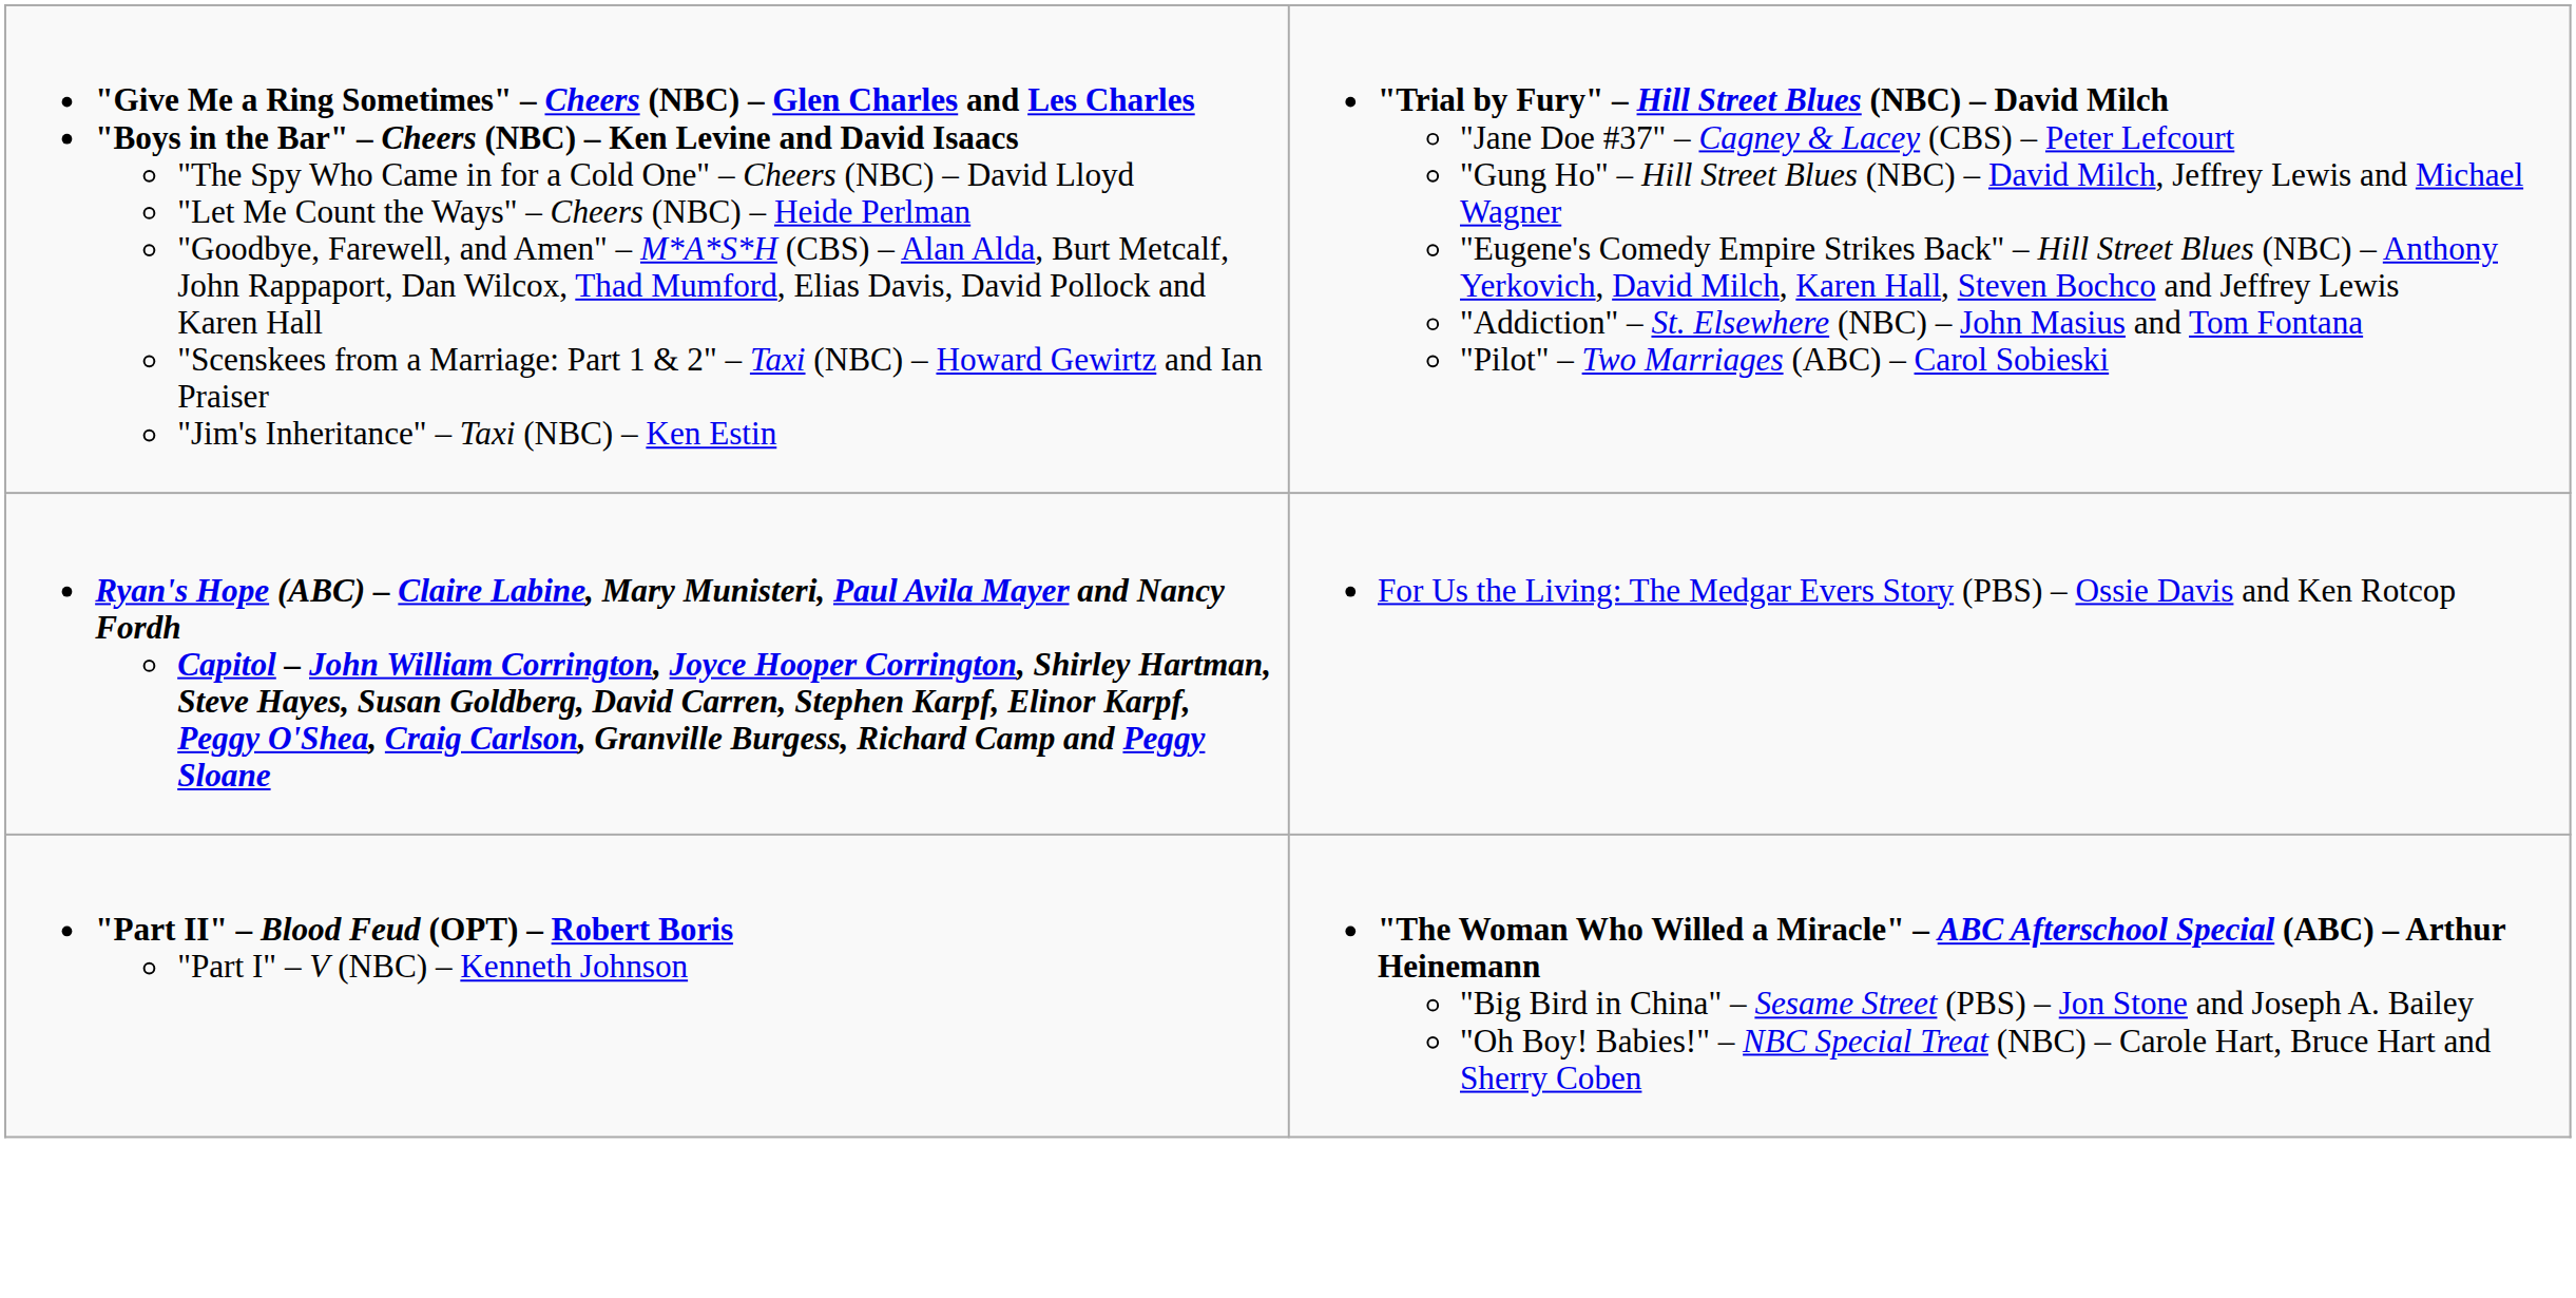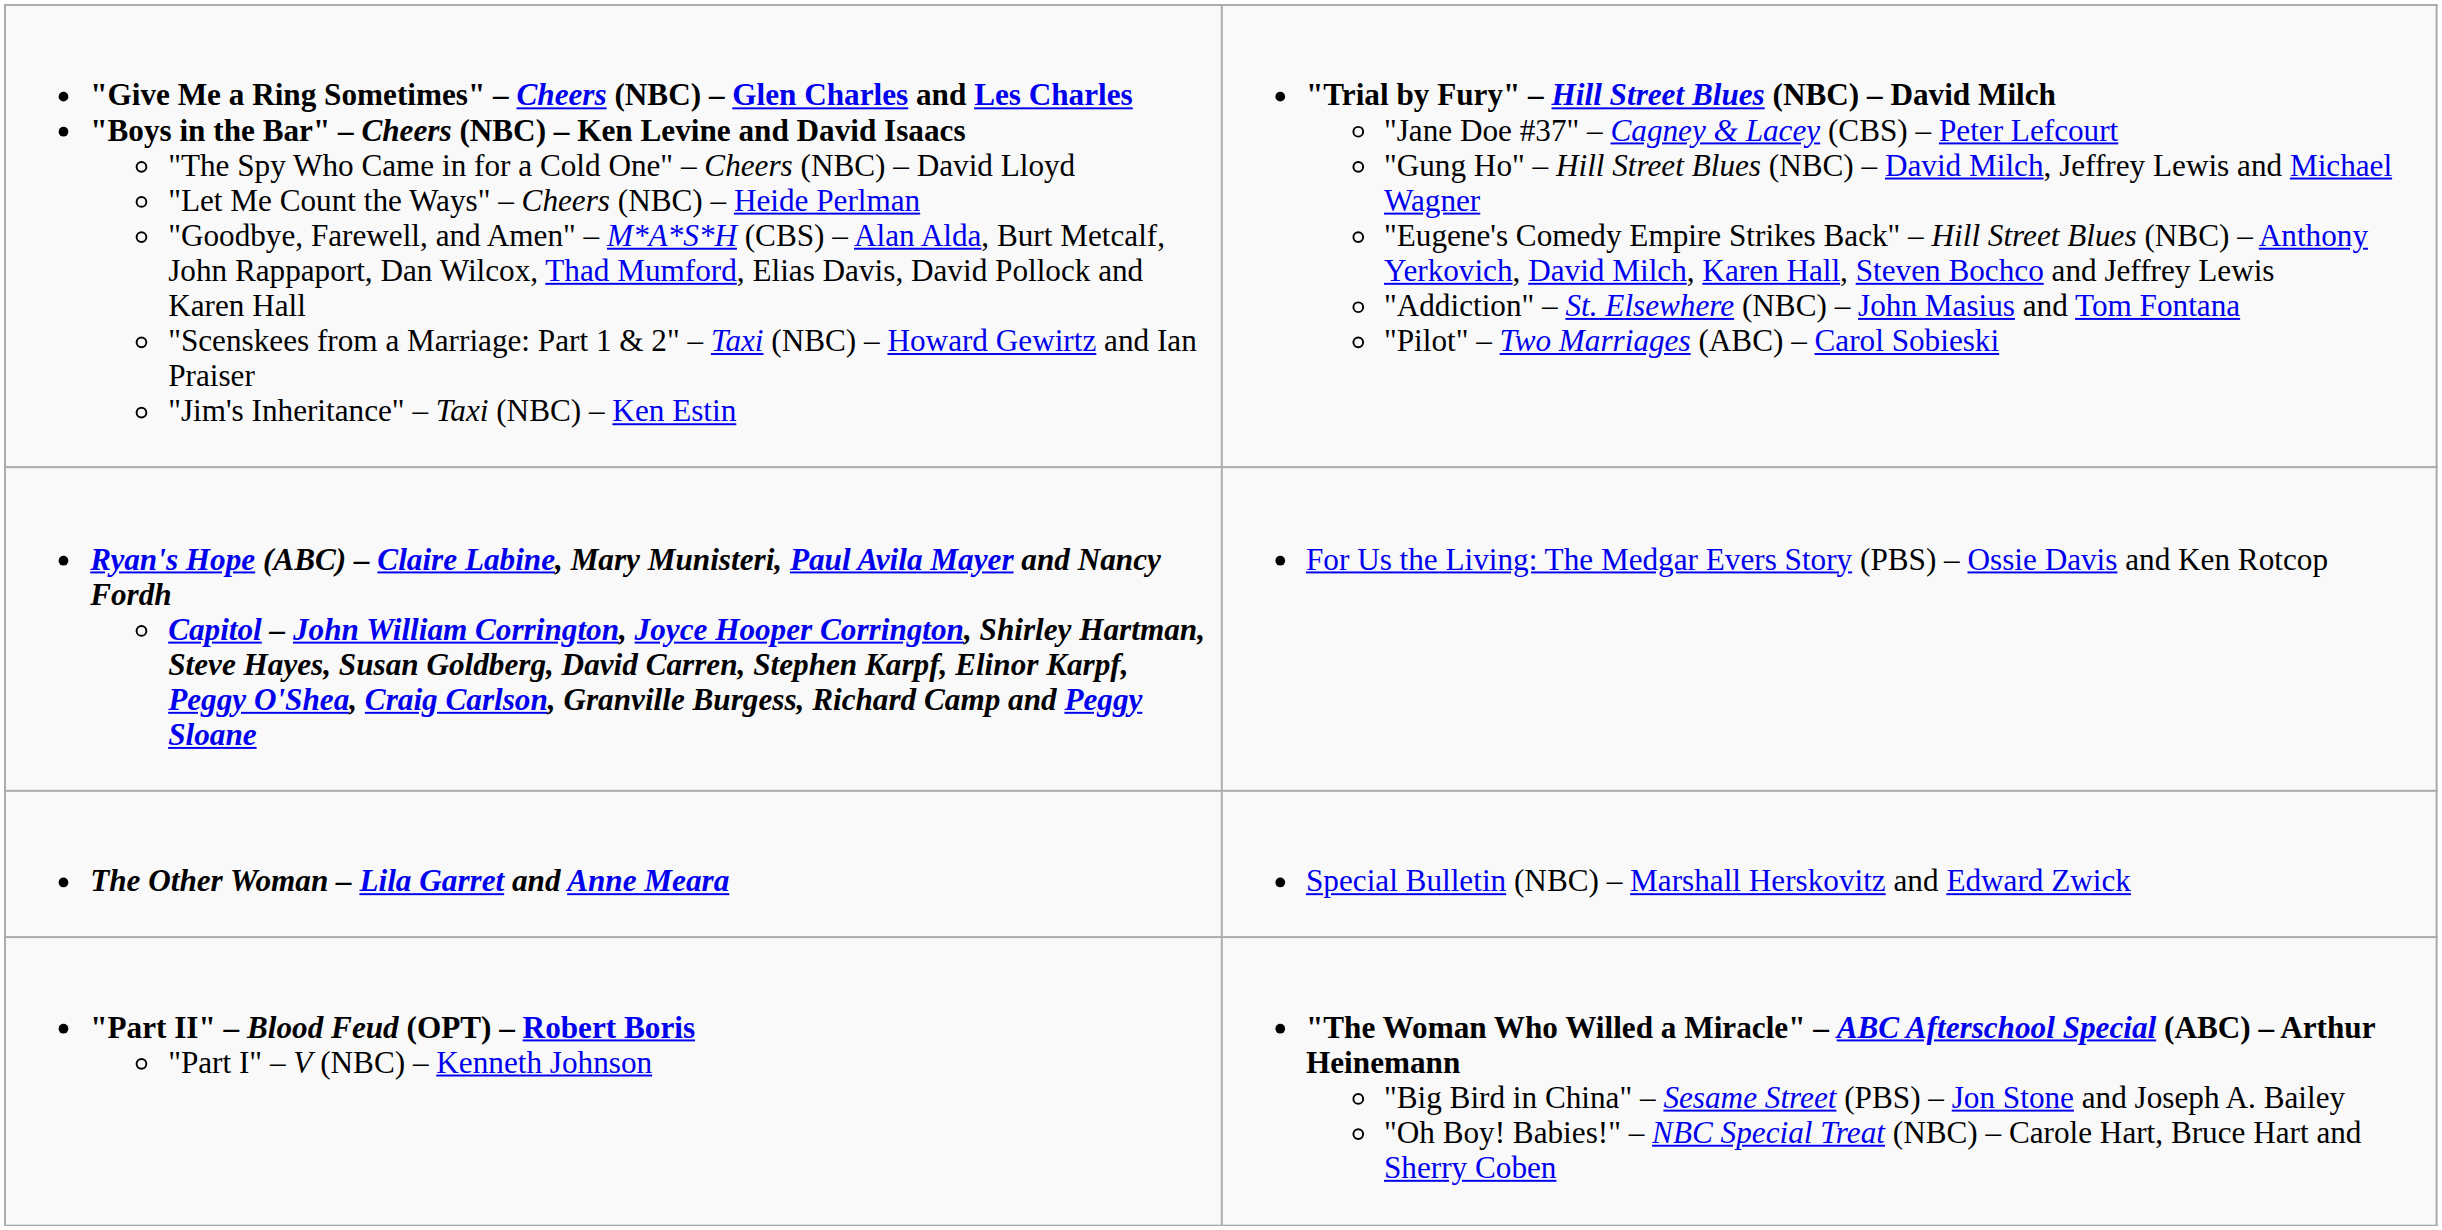+ row: The Other Woman – Lila Garret and Anne Meara | Special Bulletin (NBC) – Marshall Herskovitz and Edward Zwick
